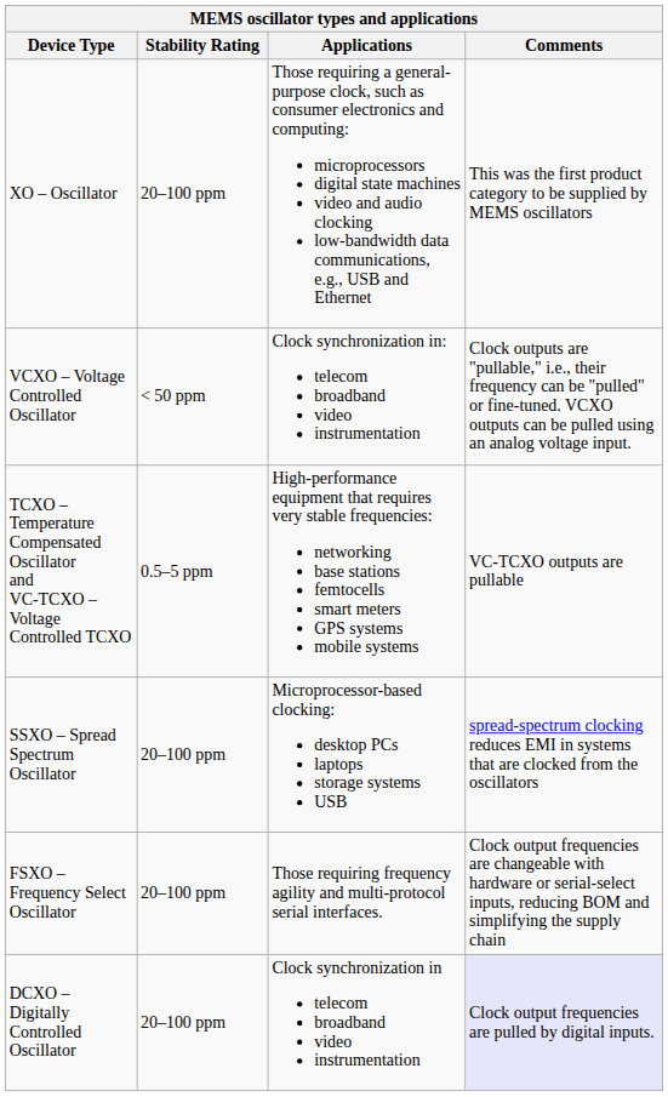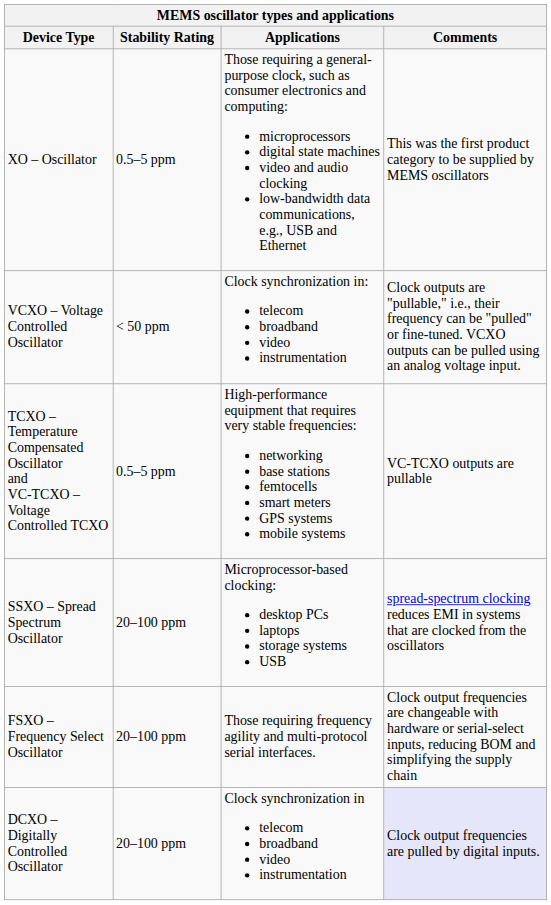XO – Oscillator | Stability Rating: 20–100 ppm -> 0.5–5 ppm
